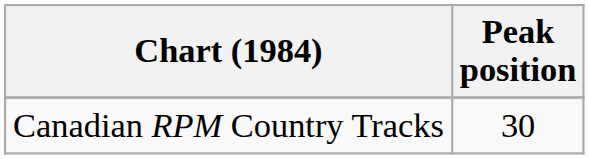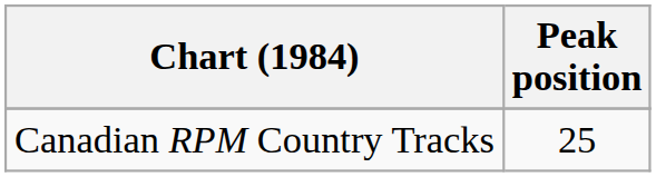Canadian RPM Country Tracks | Peak position: 30 -> 25
